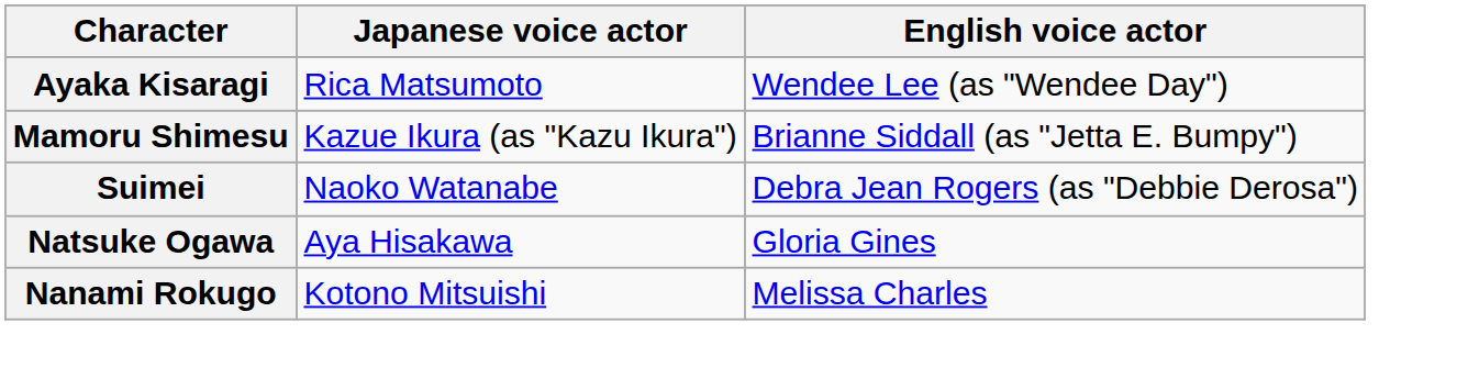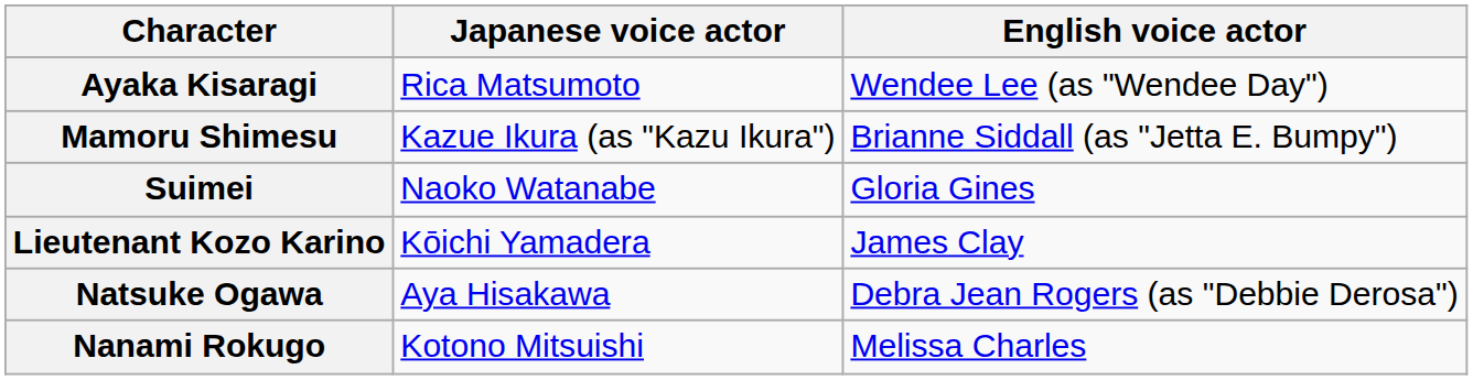Suimei | English voice actor: Debra Jean Rogers (as "Debbie Derosa") -> Gloria Gines
+ row: Lieutenant Kozo Karino | Kōichi Yamadera | James Clay
Natsuke Ogawa | English voice actor: Gloria Gines -> Debra Jean Rogers (as "Debbie Derosa")
